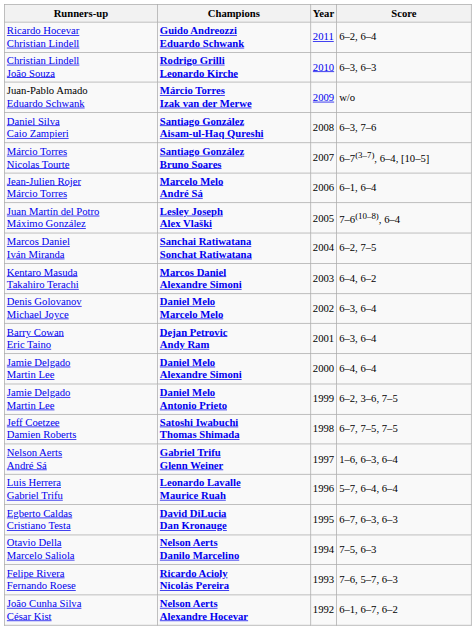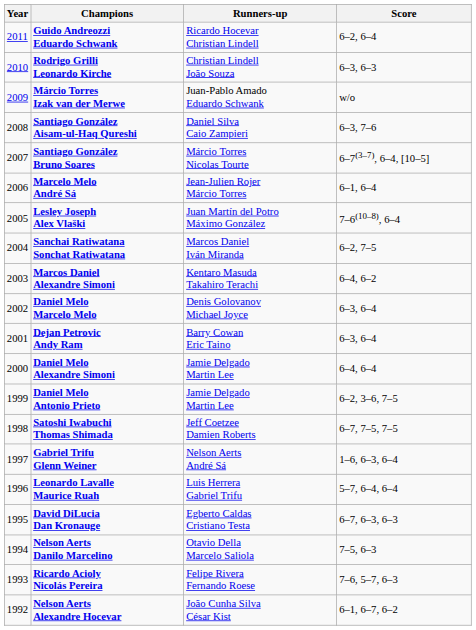columns swapped: Year <-> Runners-up
